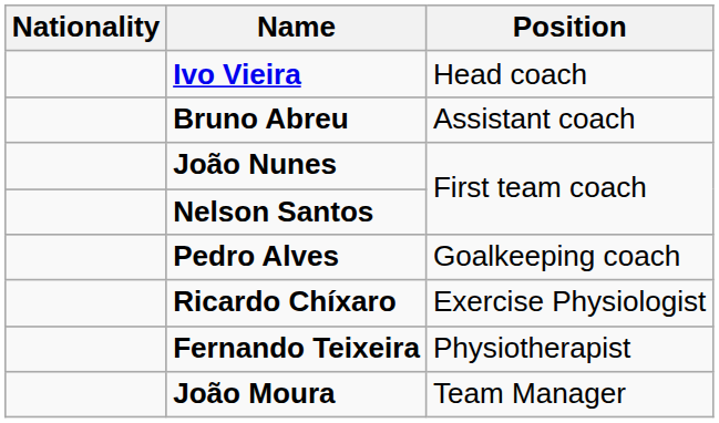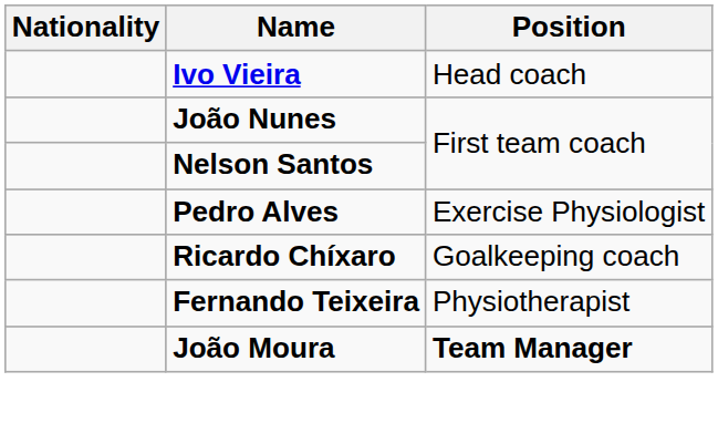- row: Bruno Abreu | Assistant coach
Pedro Alves | Position: Goalkeeping coach -> Exercise Physiologist
Ricardo Chíxaro | Position: Exercise Physiologist -> Goalkeeping coach
João Moura | Position: normal -> bold
